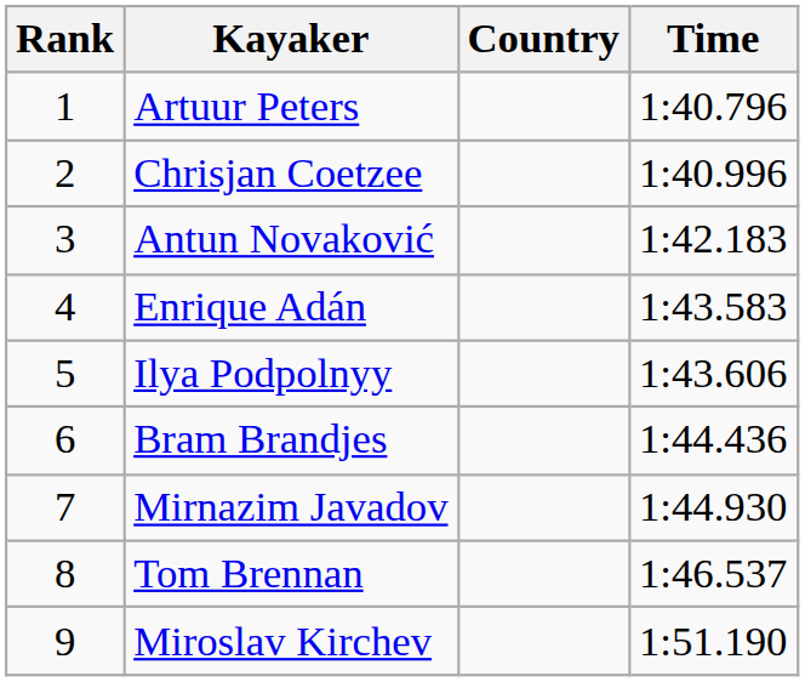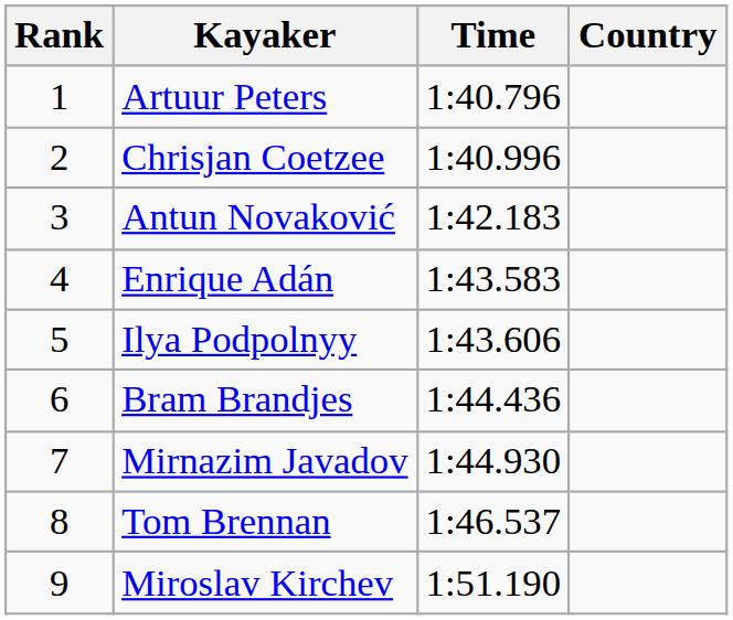columns swapped: Country <-> Time
